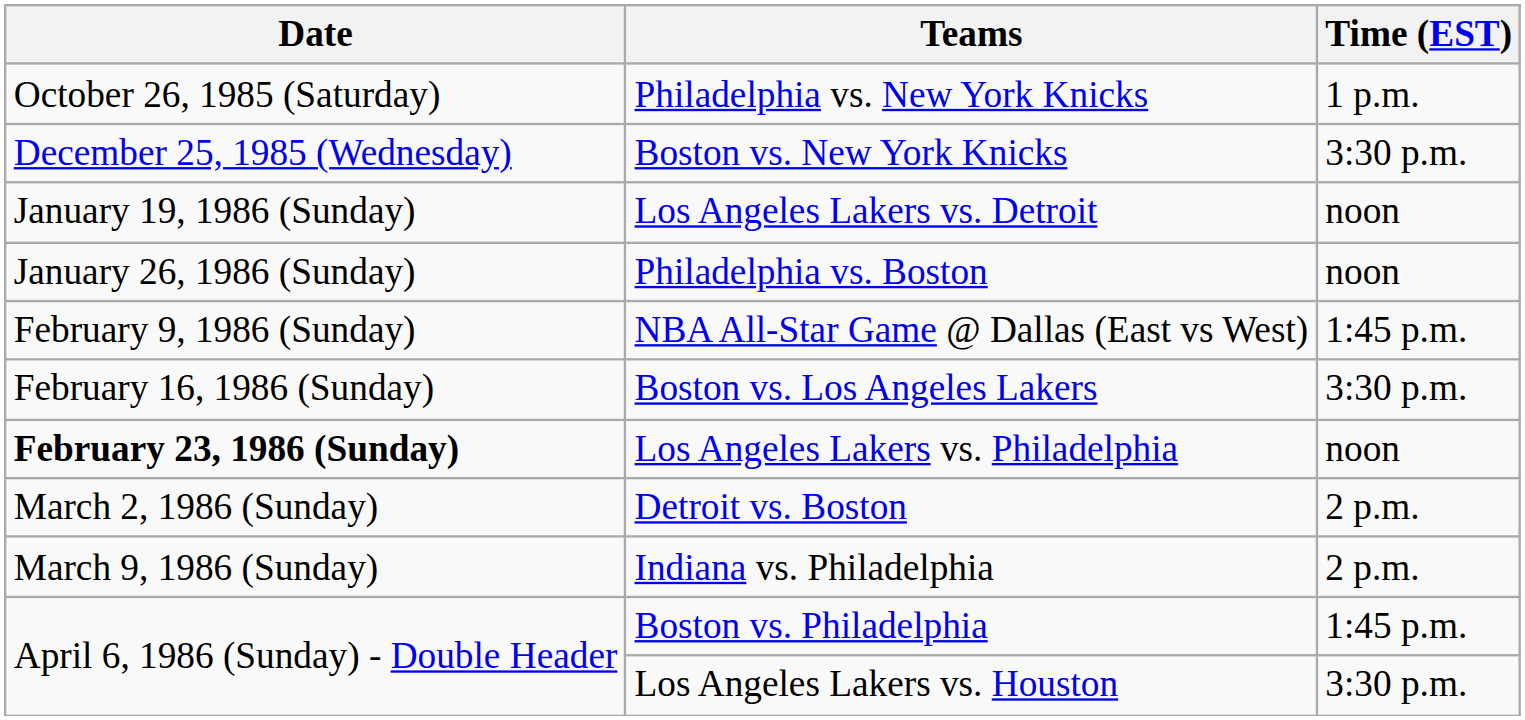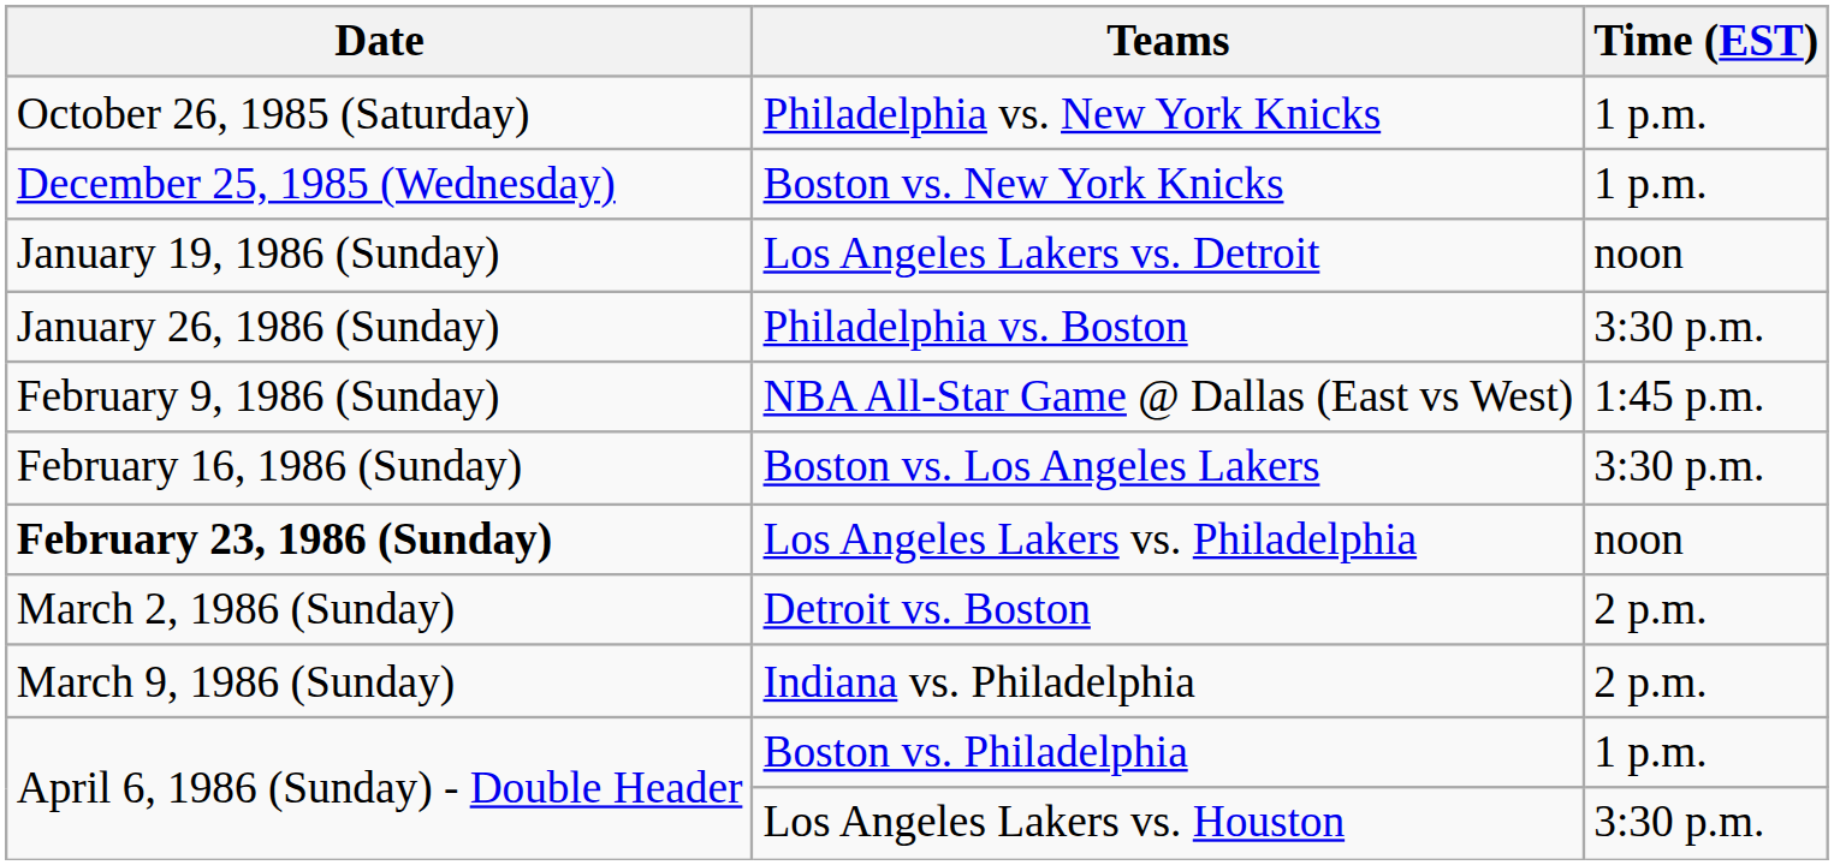Boston vs. New York Knicks | Time (EST): 3:30 p.m. -> 1 p.m.
Philadelphia vs. Boston | Time (EST): noon -> 3:30 p.m.
Boston vs. Philadelphia | Time (EST): 1:45 p.m. -> 1 p.m.
